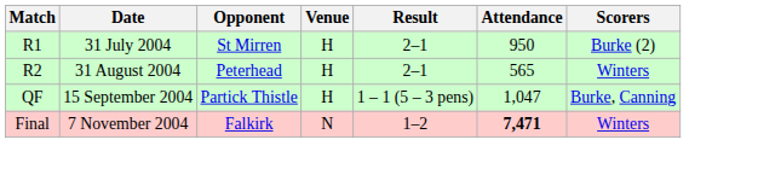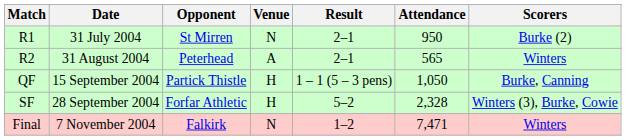R1 | Venue: H -> N
R2 | Venue: H -> A
QF | Attendance: 1,047 -> 1,050
+ row: SF | 28 September 2004 | Forfar Athletic | H | 5–2 | 2,328 | Winters (3), Burke, Cowie
Final | Attendance: bold -> normal
